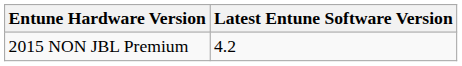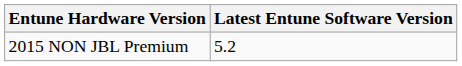2015 NON JBL Premium | Latest Entune Software Version: 4.2 -> 5.2
